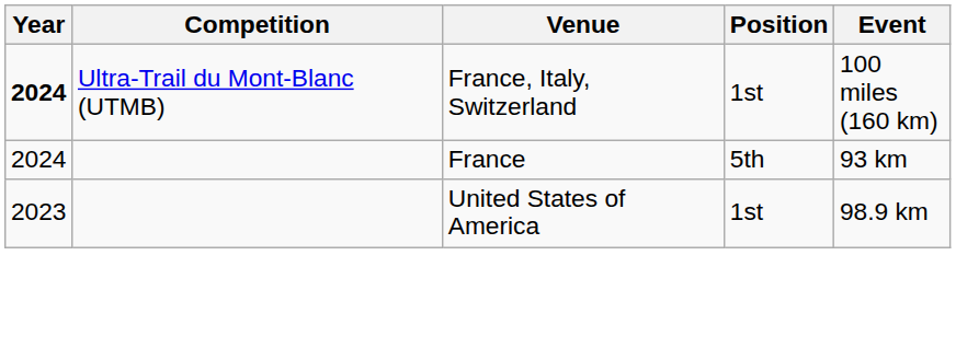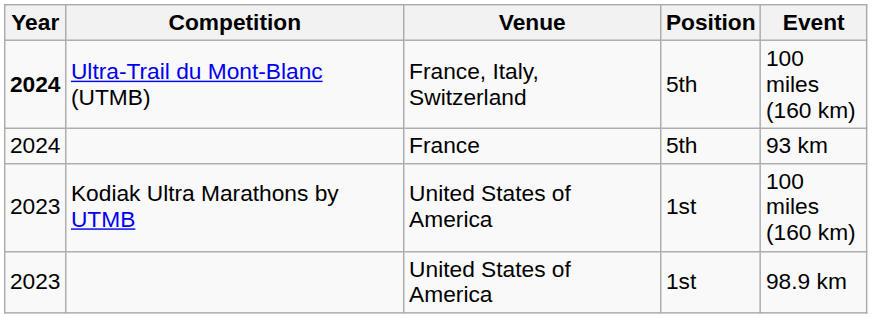Ultra-Trail du Mont-Blanc (UTMB) | Position: 1st -> 5th
+ row: 2023 | Kodiak Ultra Marathons by UTMB | United States of America | 1st | 100 miles (160 km)
